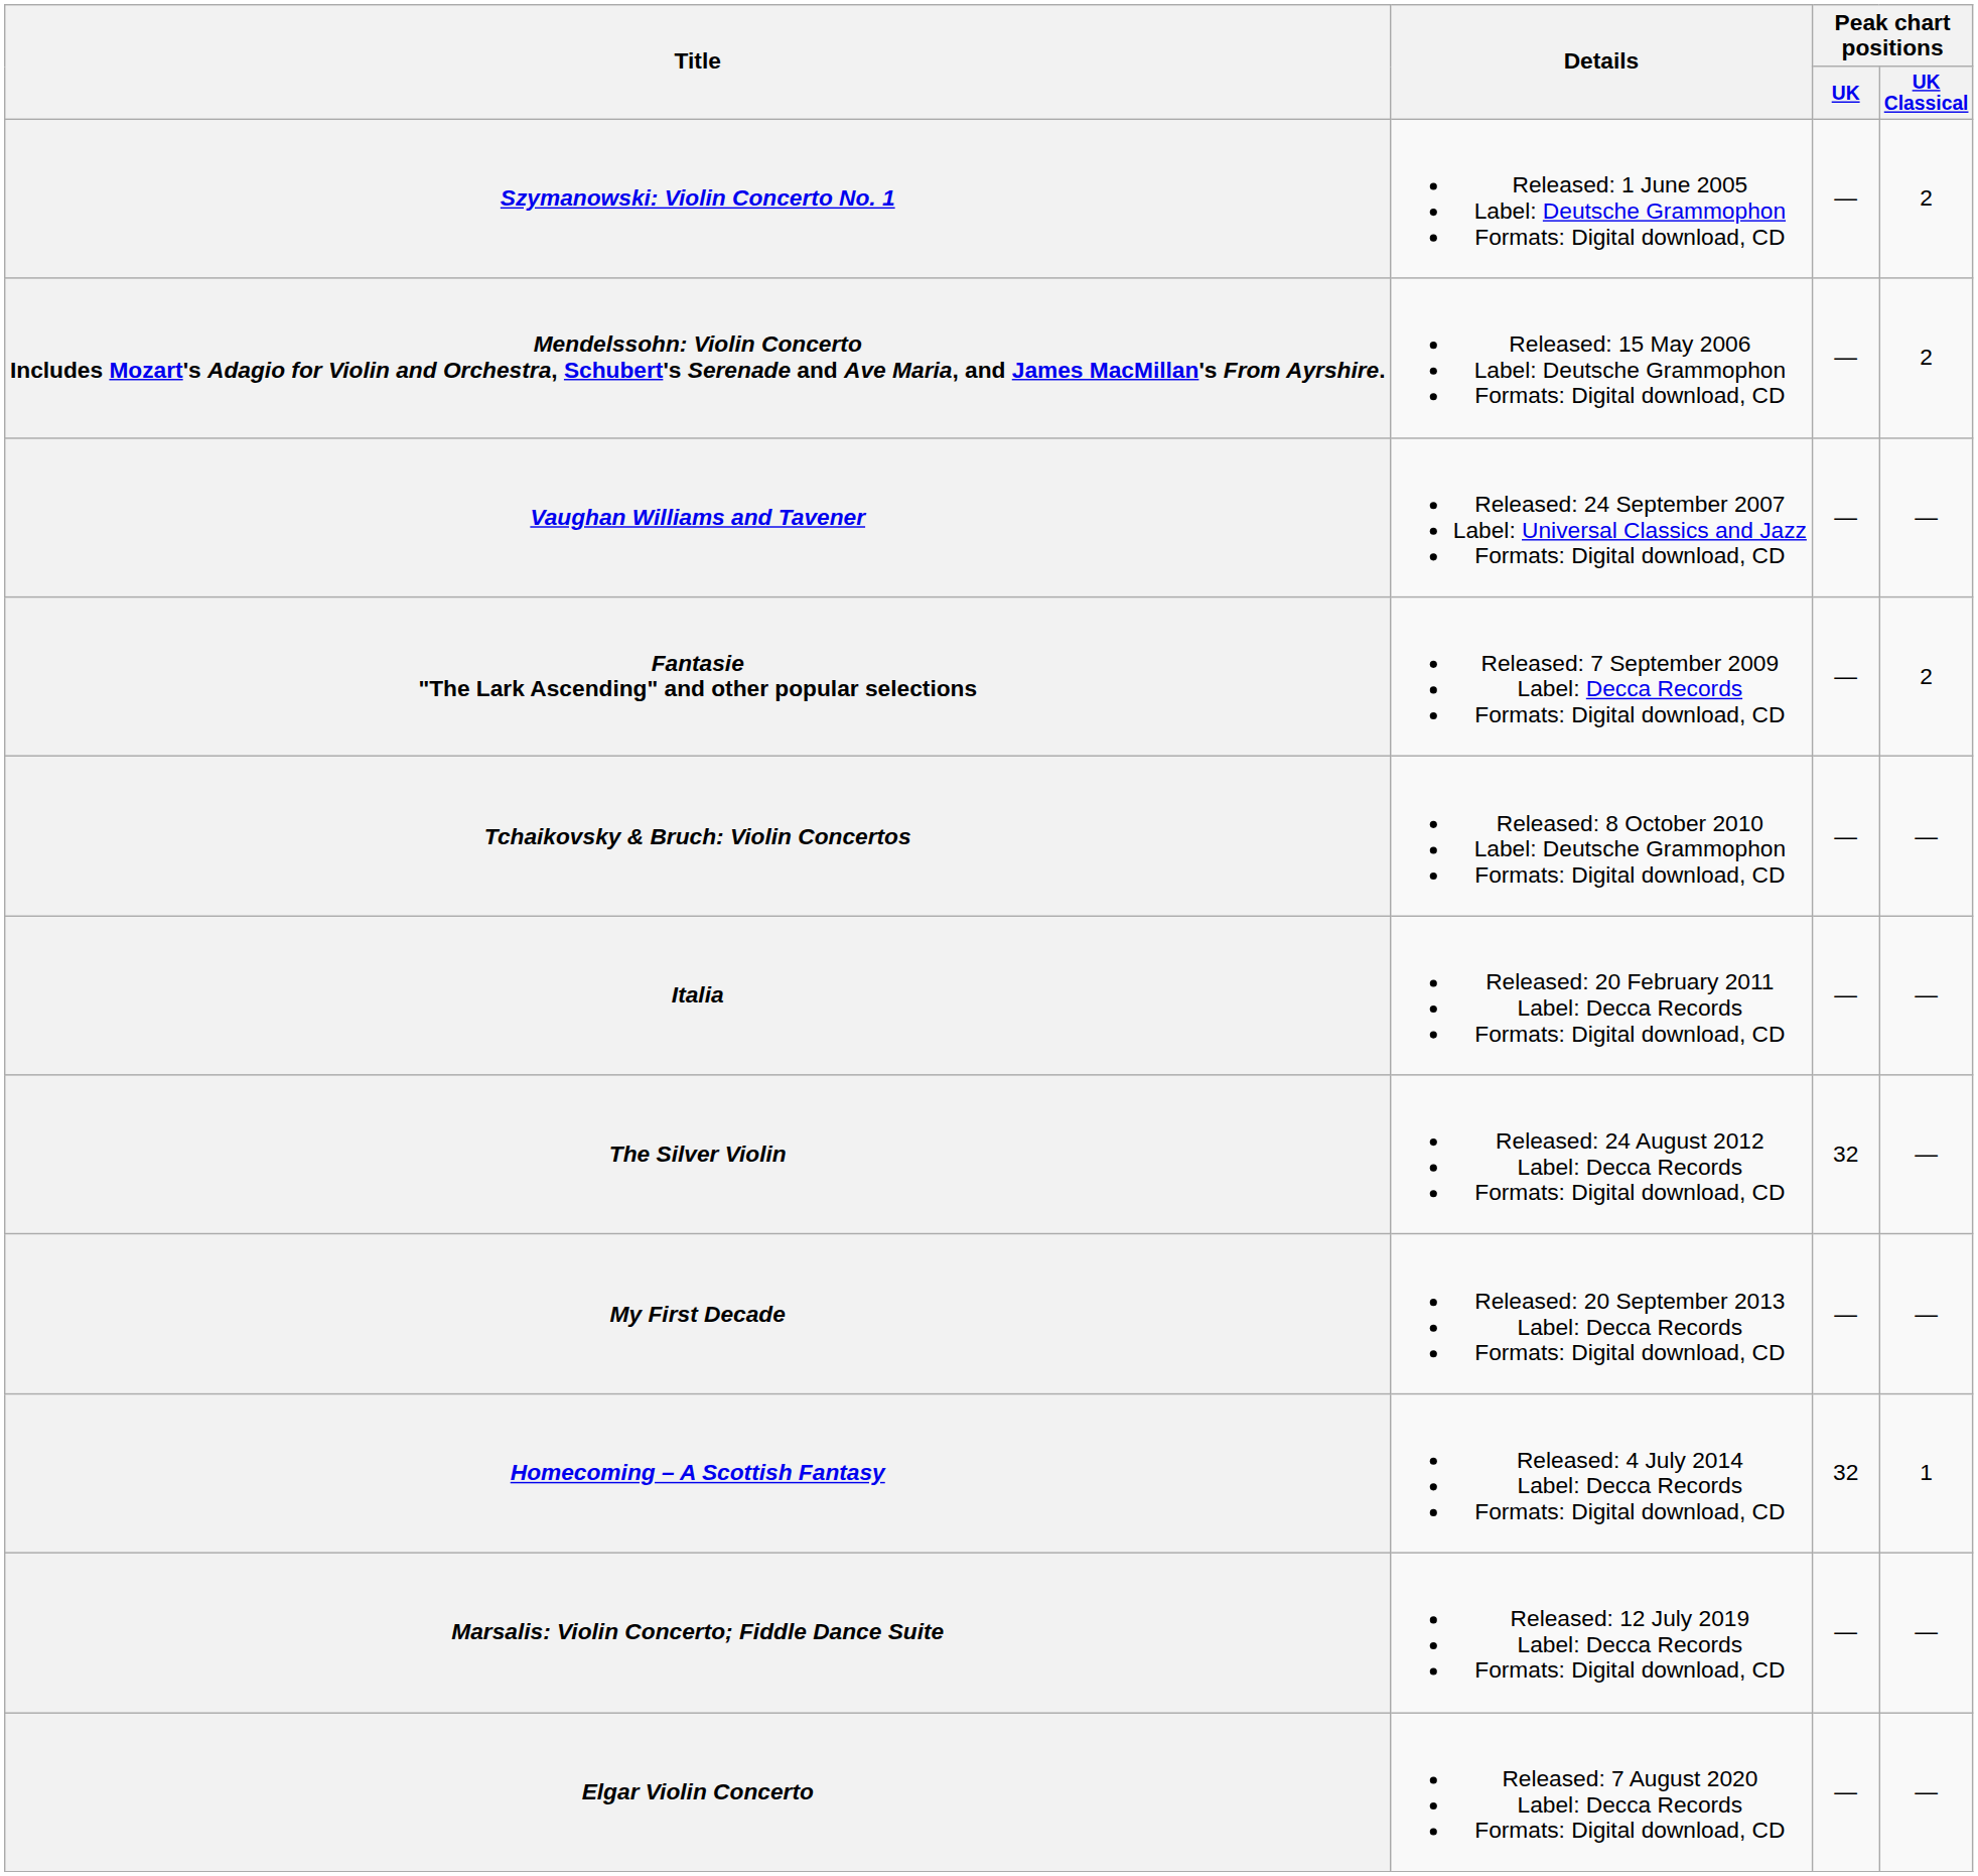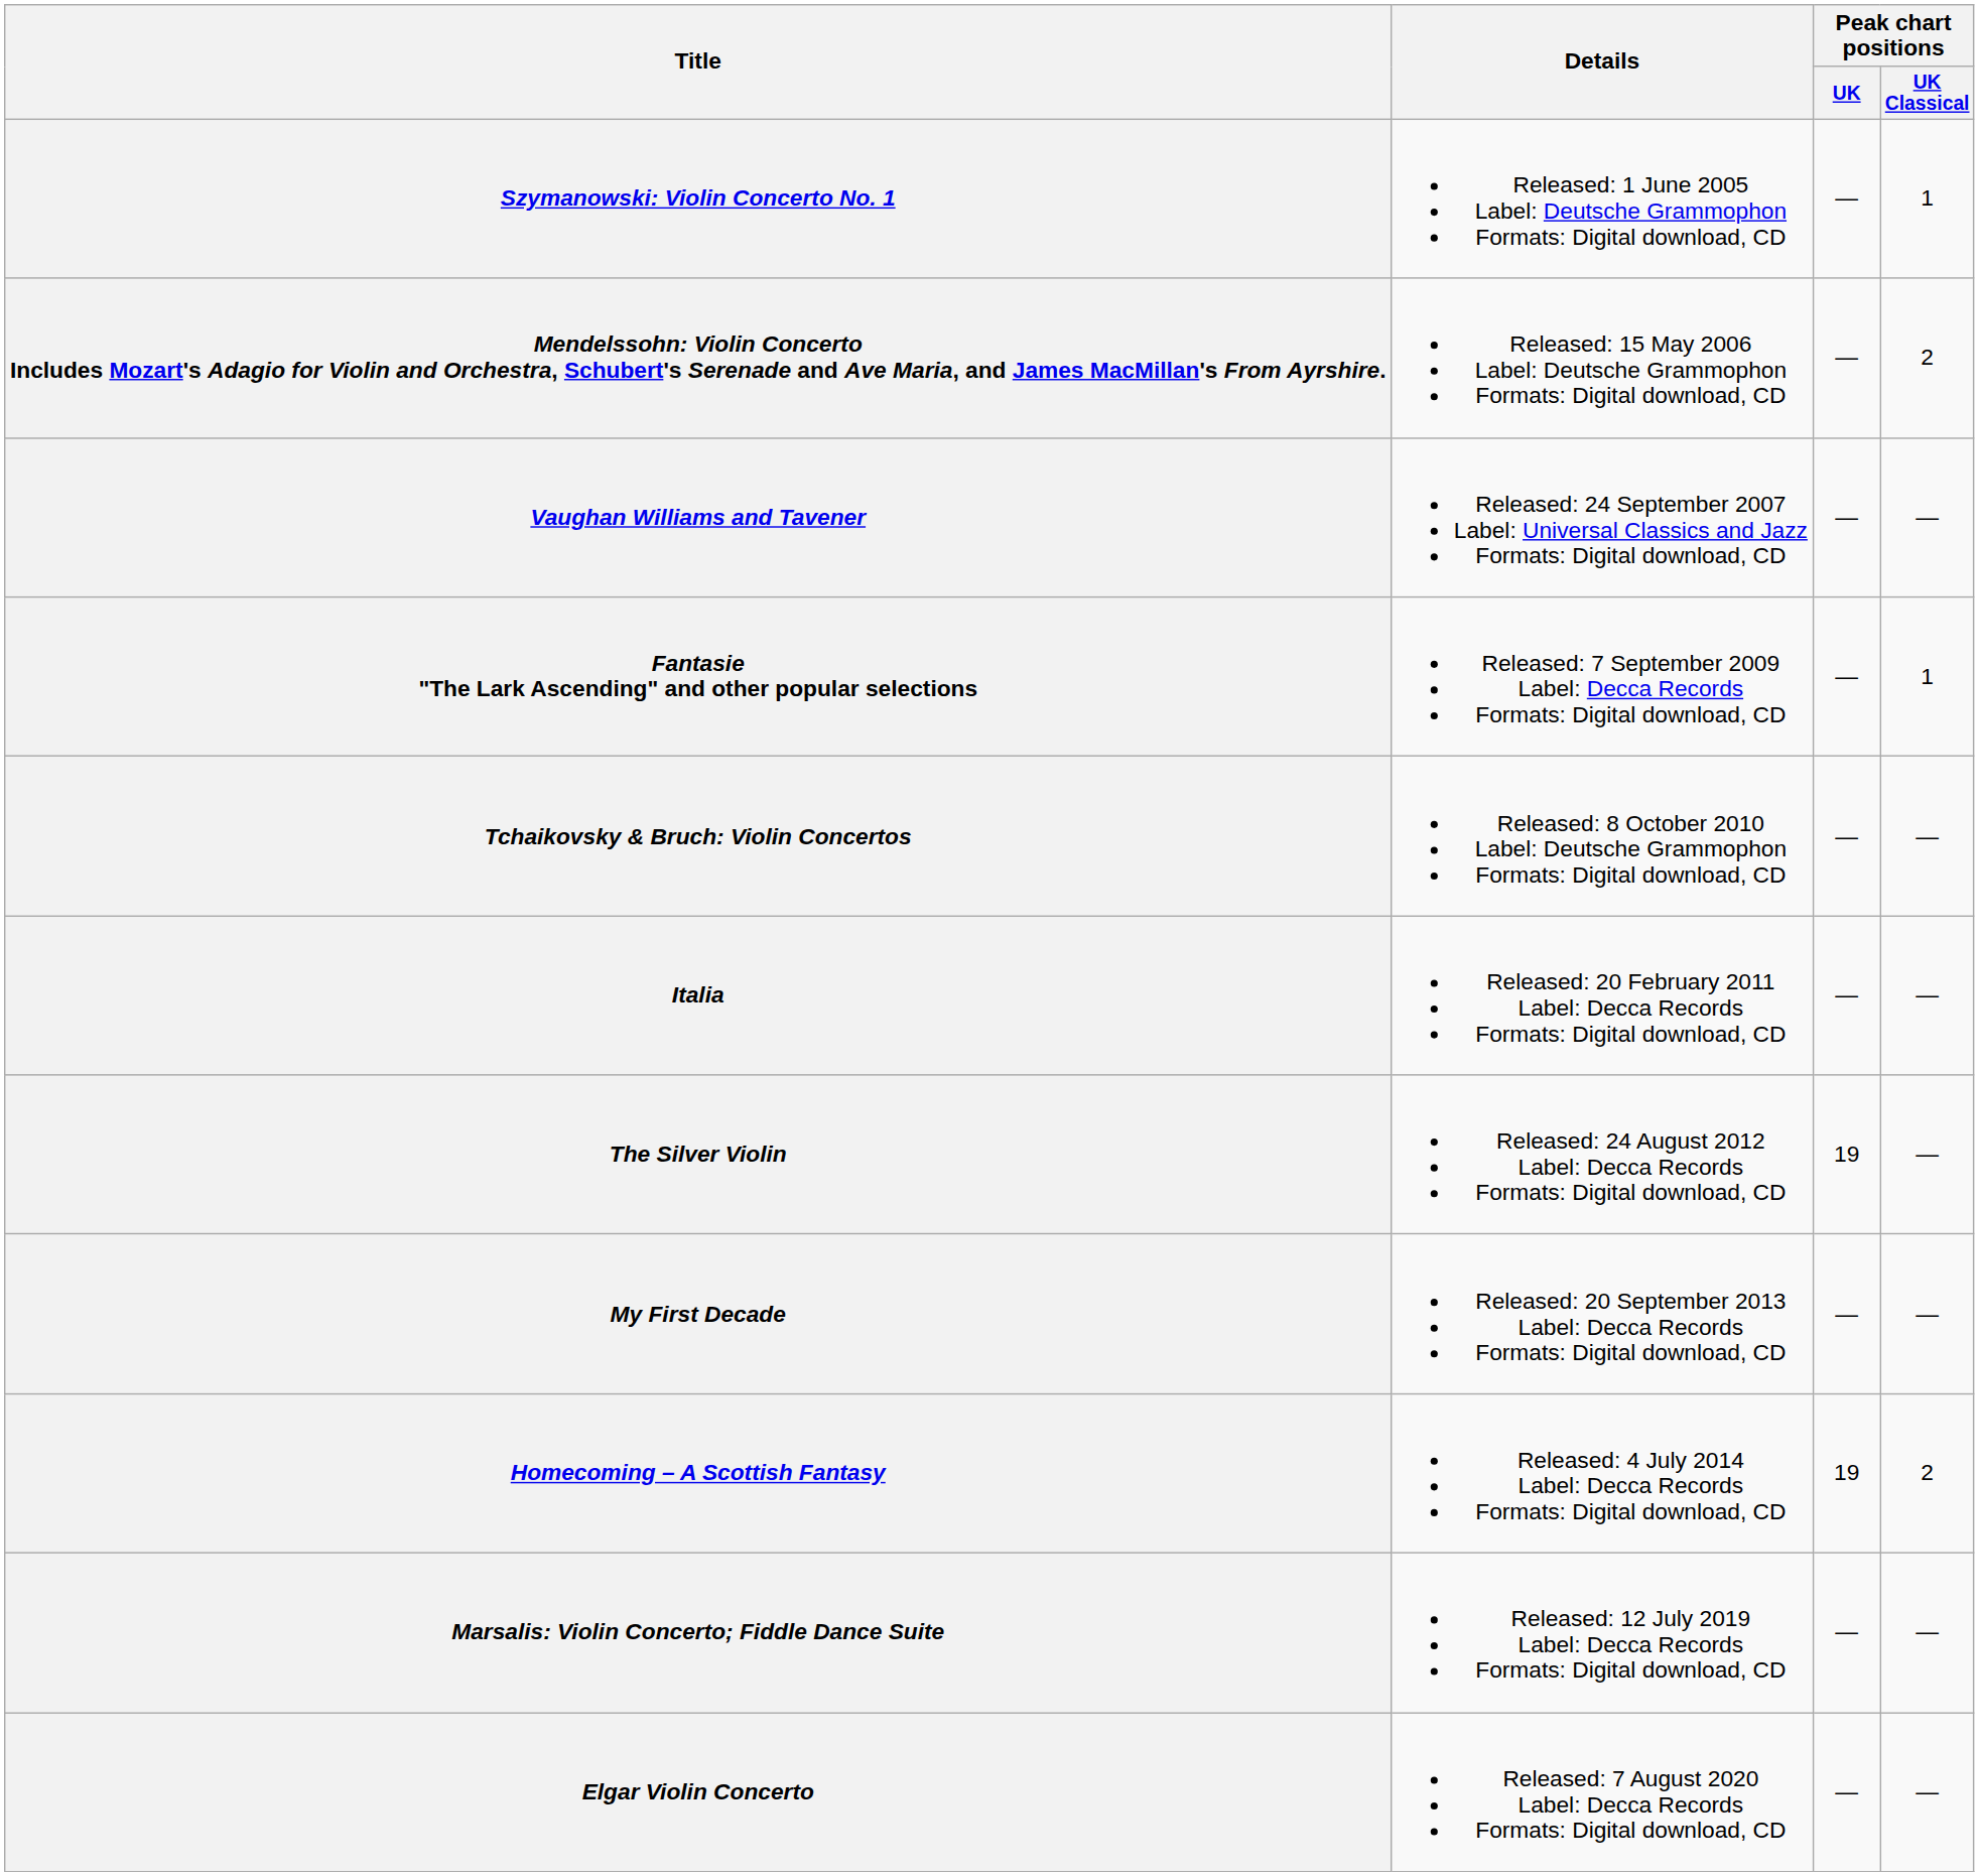Szymanowski: Violin Concerto No. 1 | Peak chart positions / UK Classical: 2 -> 1
Fantasie "The Lark Ascending" and other popular selections | Peak chart positions / UK Classical: 2 -> 1
The Silver Violin | Peak chart positions / UK: 32 -> 19
Homecoming – A Scottish Fantasy | Peak chart positions / UK: 32 -> 19
Homecoming – A Scottish Fantasy | Peak chart positions / UK Classical: 1 -> 2
